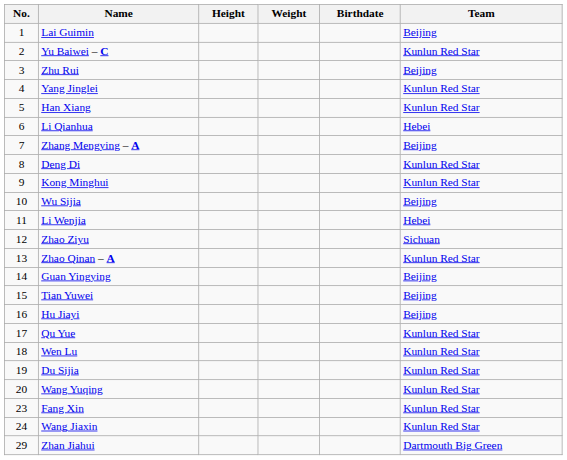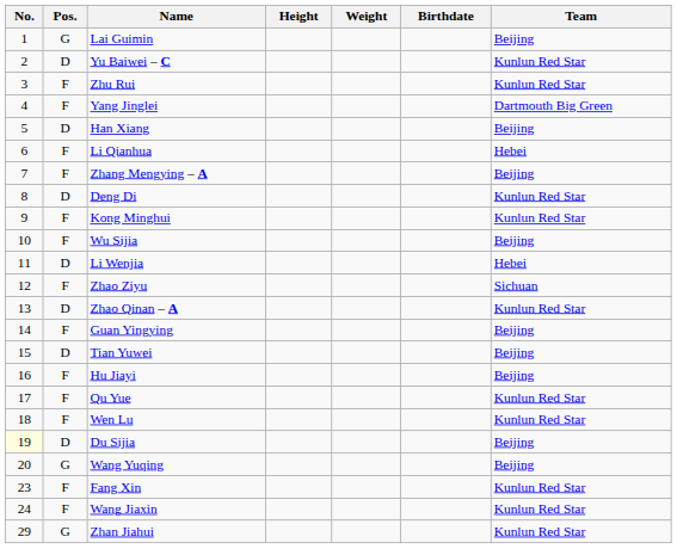+ column: Pos. | G | D | F | F | D | F | F | D | F | F | D | F | D | F | D | F | F | F | D | G | F | F | G
Zhu Rui | Team: Beijing -> Kunlun Red Star
Yang Jinglei | Team: Kunlun Red Star -> Dartmouth Big Green
Han Xiang | Team: Kunlun Red Star -> Beijing
Du Sijia | No.: no background -> lightyellow background
Du Sijia | Team: Kunlun Red Star -> Beijing
Wang Yuqing | Team: Kunlun Red Star -> Beijing
Zhan Jiahui | Team: Dartmouth Big Green -> Kunlun Red Star
